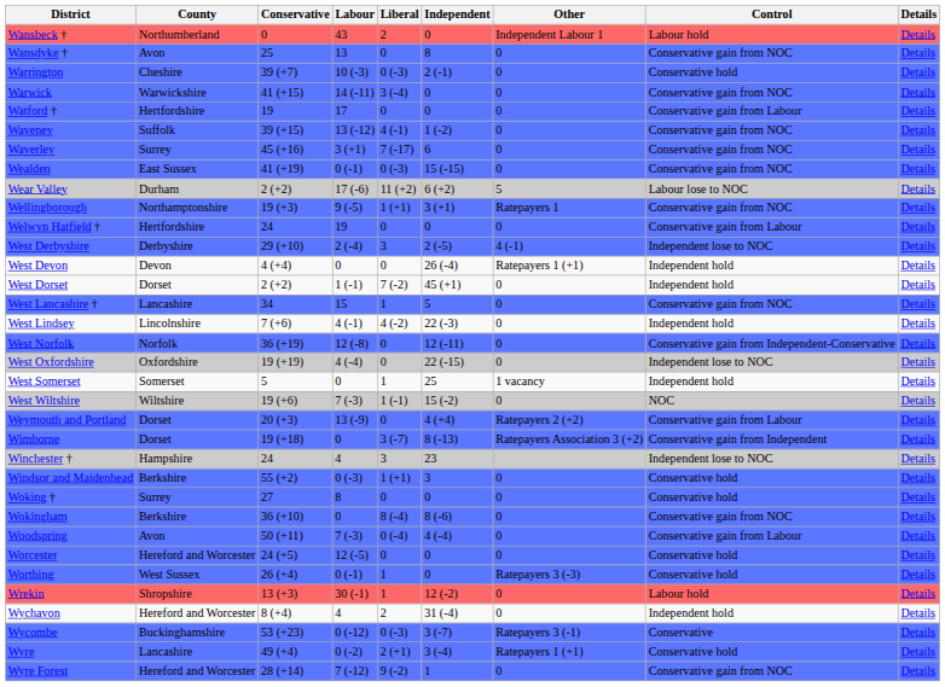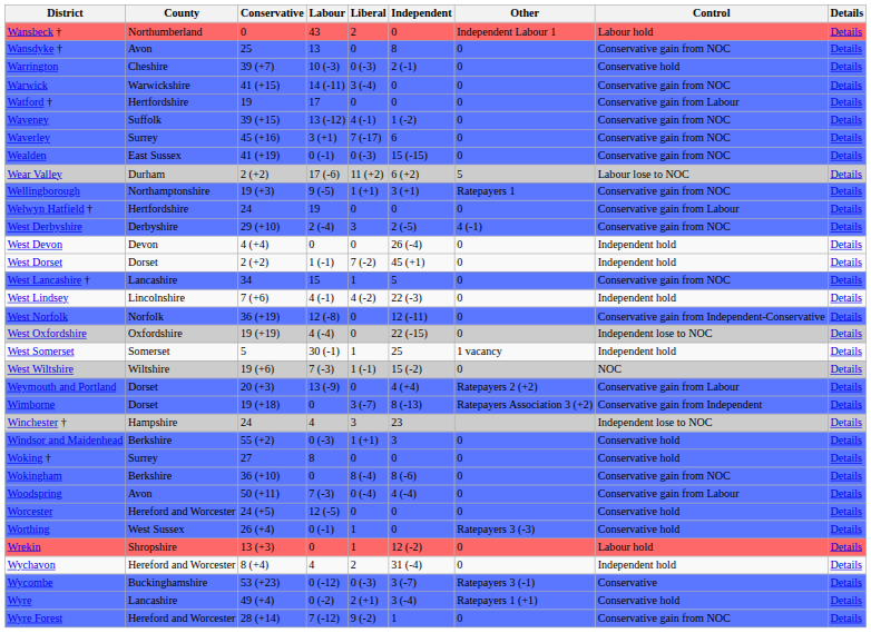West Derbyshire | Control: Independent lose to NOC -> Conservative gain from NOC
West Devon | Other: Ratepayers 1 (+1) -> 0
West Somerset | Labour: 0 -> 30 (-1)
Wrekin | Labour: 30 (-1) -> 0
